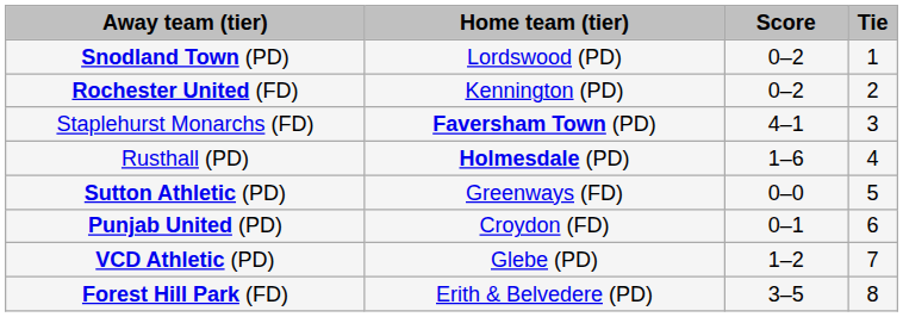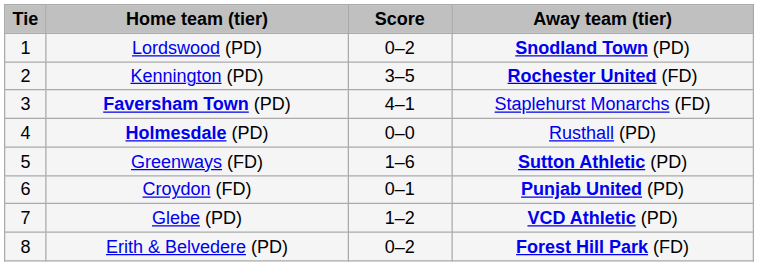columns swapped: Tie <-> Away team (tier)
Kennington (PD) | Score: 0–2 -> 3–5
Holmesdale (PD) | Score: 1–6 -> 0–0
Greenways (FD) | Score: 0–0 -> 1–6
Erith & Belvedere (PD) | Score: 3–5 -> 0–2
